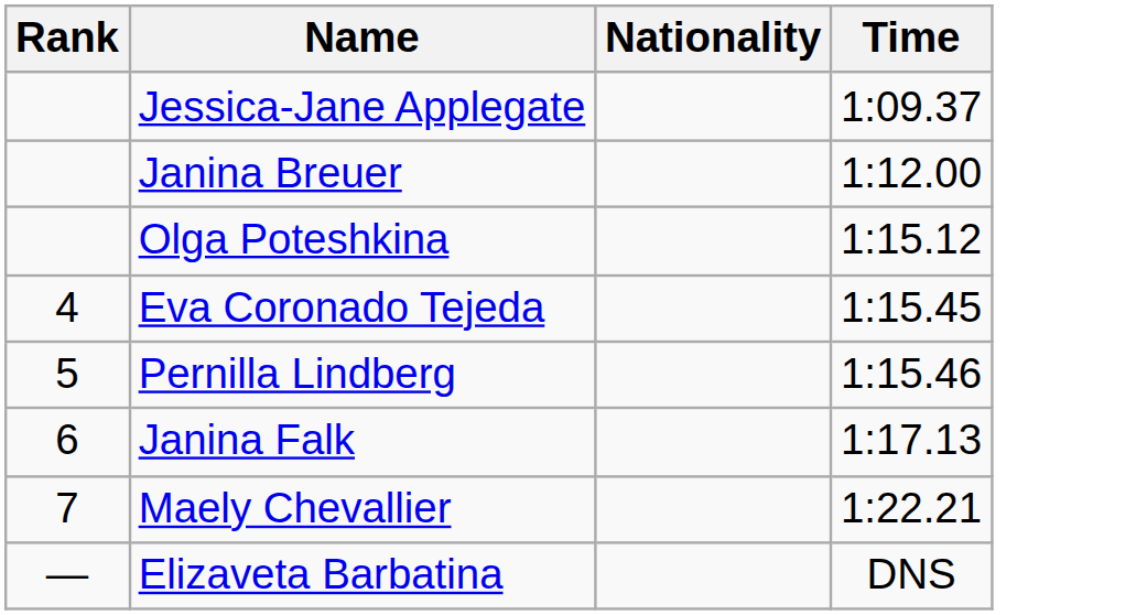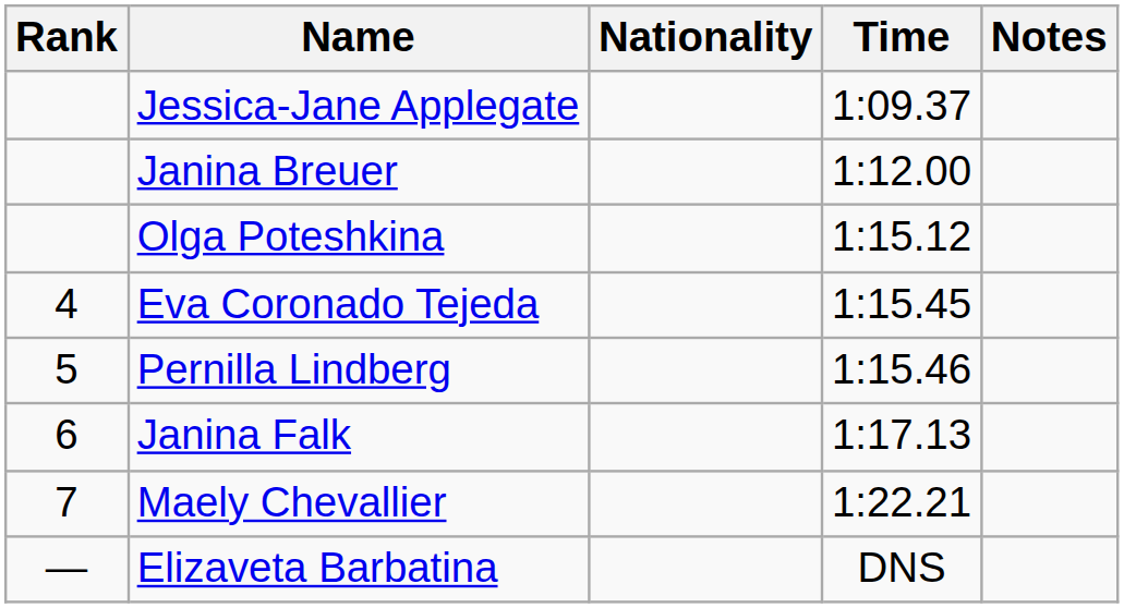+ column: Notes
